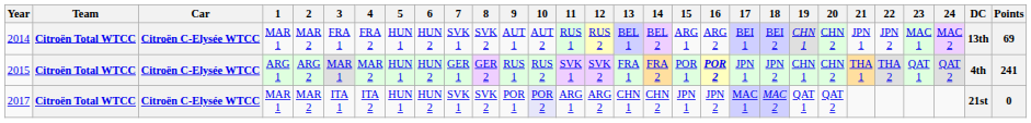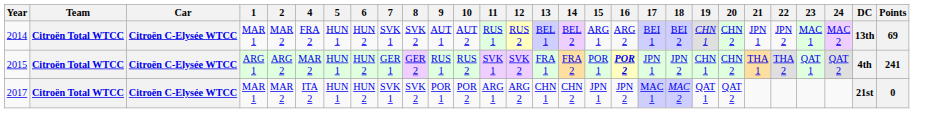- column: 3 | FRA 1 | MAR 1 | ITA 1
2017 | 10: lavender background -> no background
